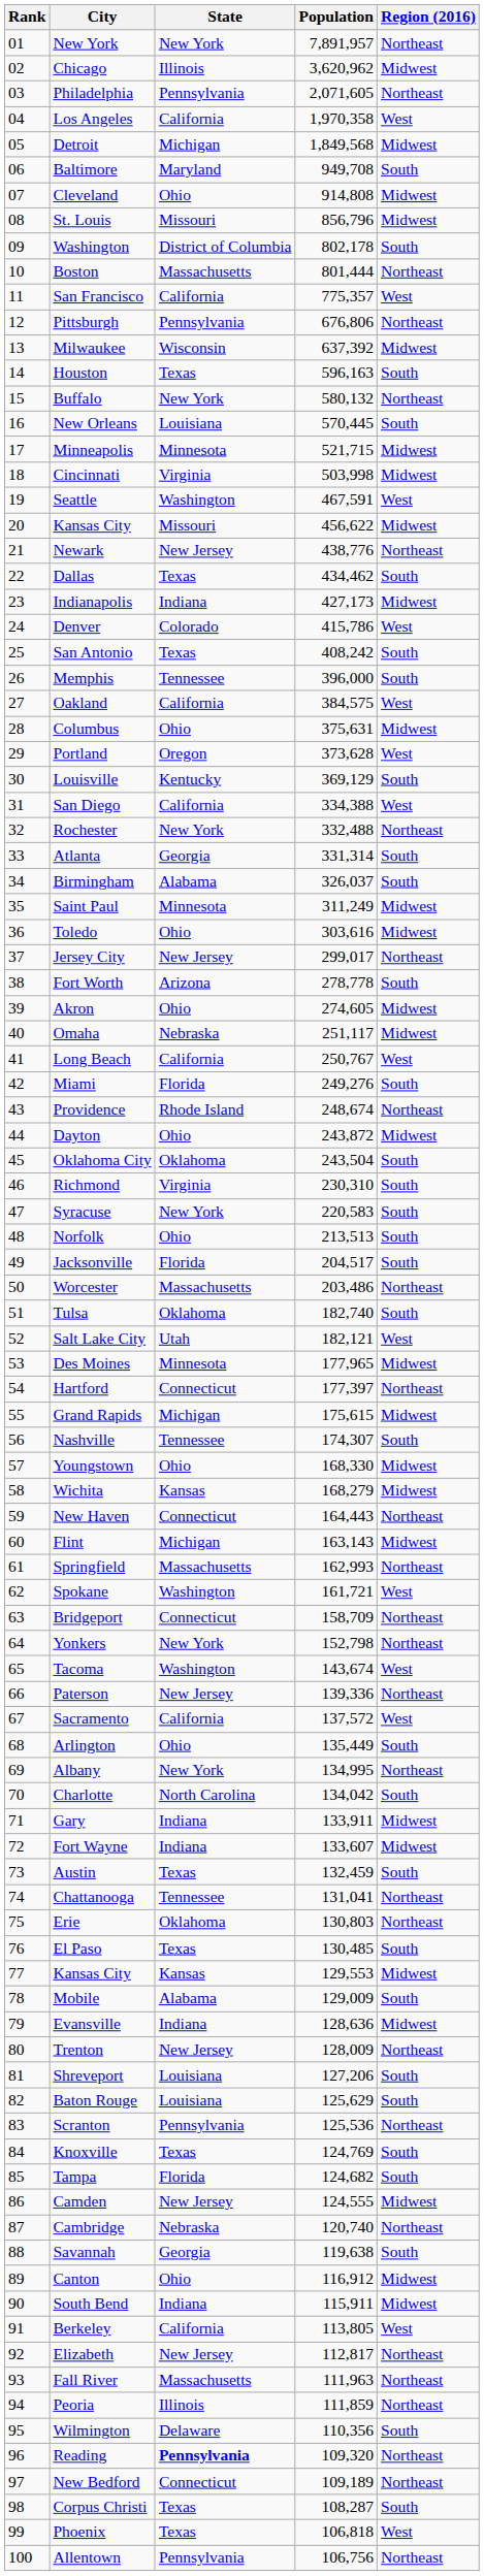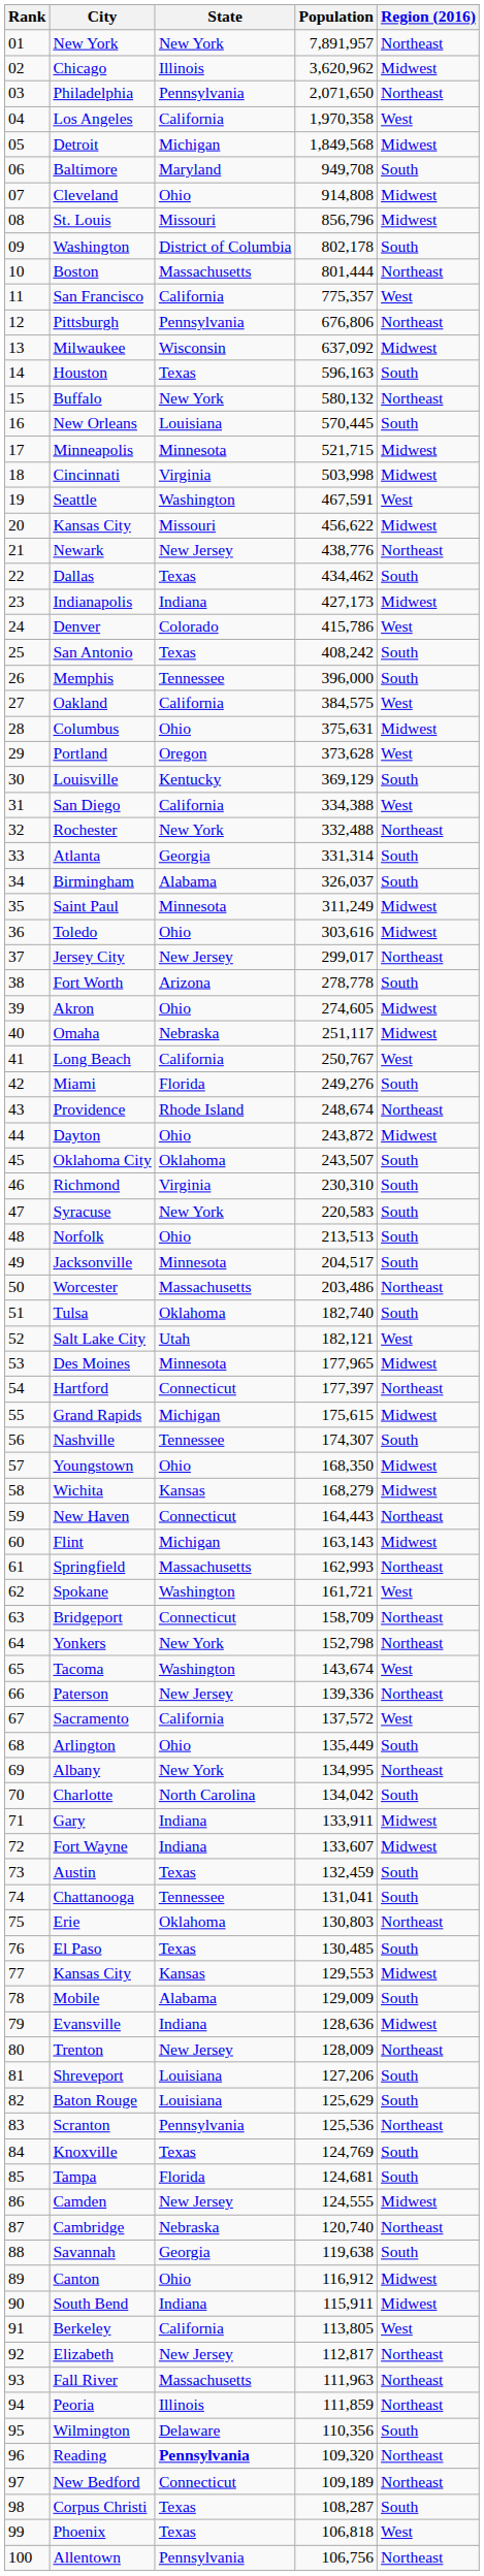Philadelphia | Population: 2,071,605 -> 2,071,650
Milwaukee | Population: 637,392 -> 637,092
Oklahoma City | Population: 243,504 -> 243,507
Jacksonville | State: Florida -> Minnesota
Youngstown | Population: 168,330 -> 168,350
Chattanooga | Region (2016): Northeast -> South
Tampa | Population: 124,682 -> 124,681
